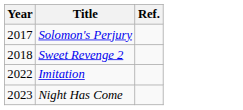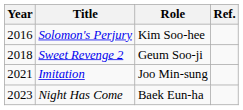+ column: Role | Kim Soo-hee | Geum Soo-ji | Joo Min-sung | Baek Eun-ha
Solomon's Perjury | Year: 2017 -> 2016
Imitation | Year: 2022 -> 2021
